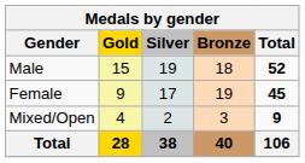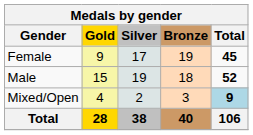rows swapped: Male <-> Female
Mixed/Open | Total: no background -> lightblue background
